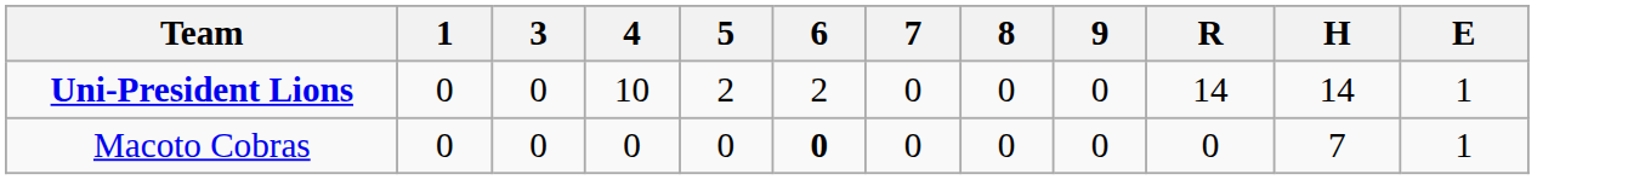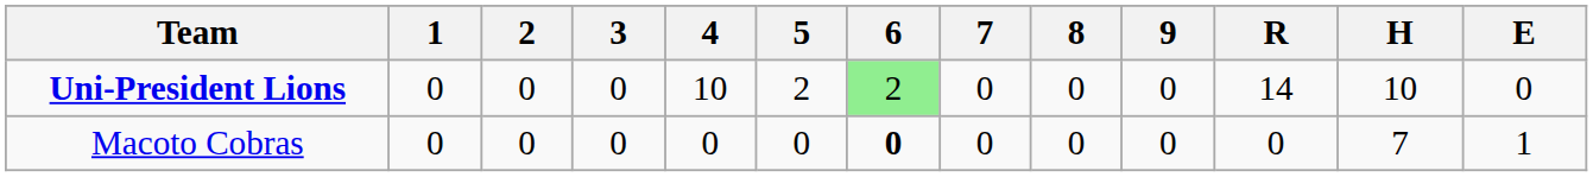+ column: 2 | 0 | 0
Uni-President Lions | 6: no background -> lightgreen background
Uni-President Lions | H: 14 -> 10
Uni-President Lions | E: 1 -> 0
